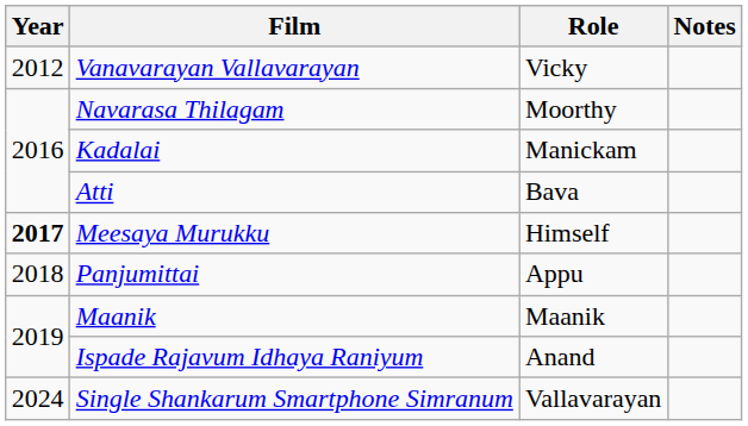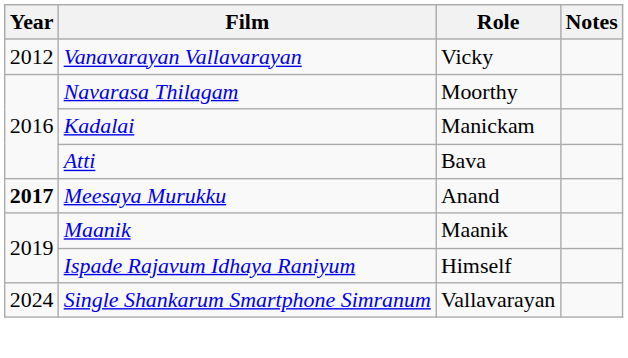Meesaya Murukku | Role: Himself -> Anand
- row: 2018 | Panjumittai | Appu
Ispade Rajavum Idhaya Raniyum | Role: Anand -> Himself
